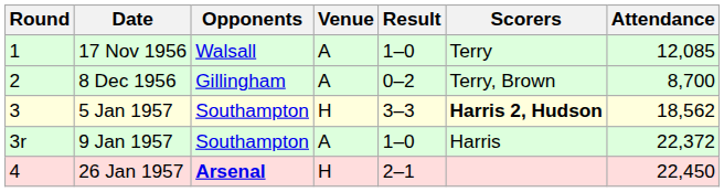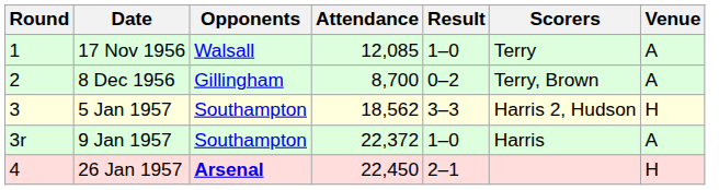columns swapped: Venue <-> Attendance
5 Jan 1957 | Scorers: bold -> normal
